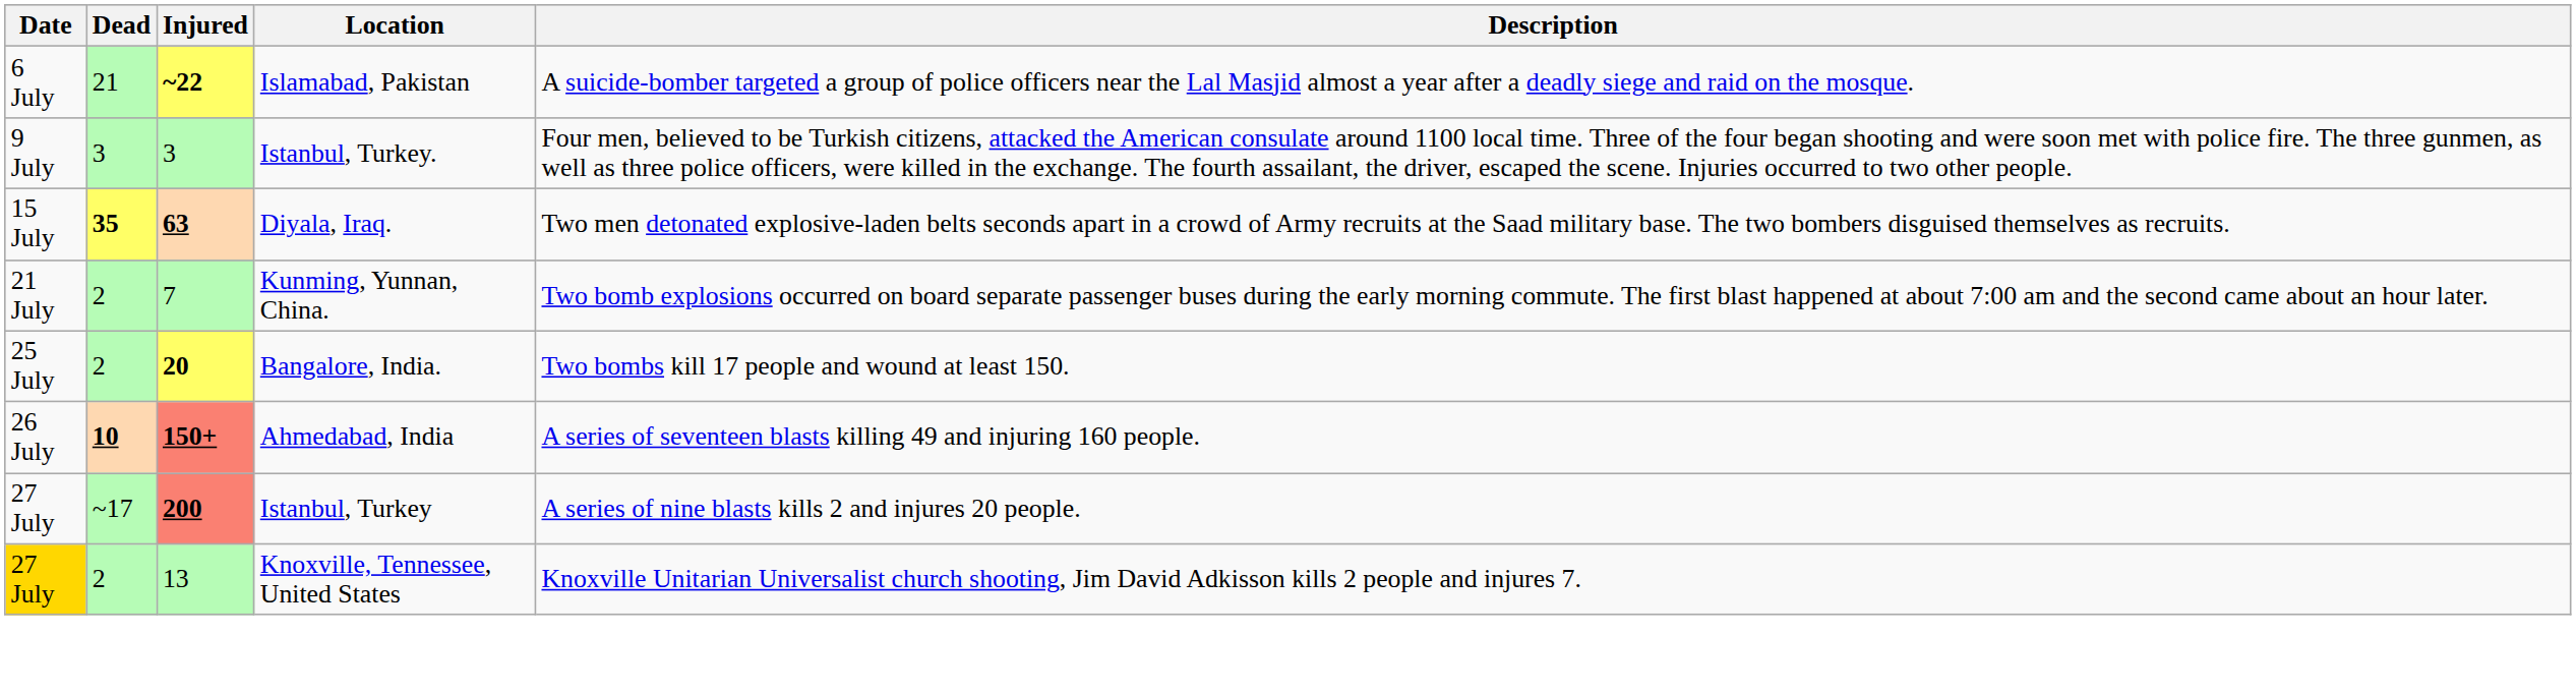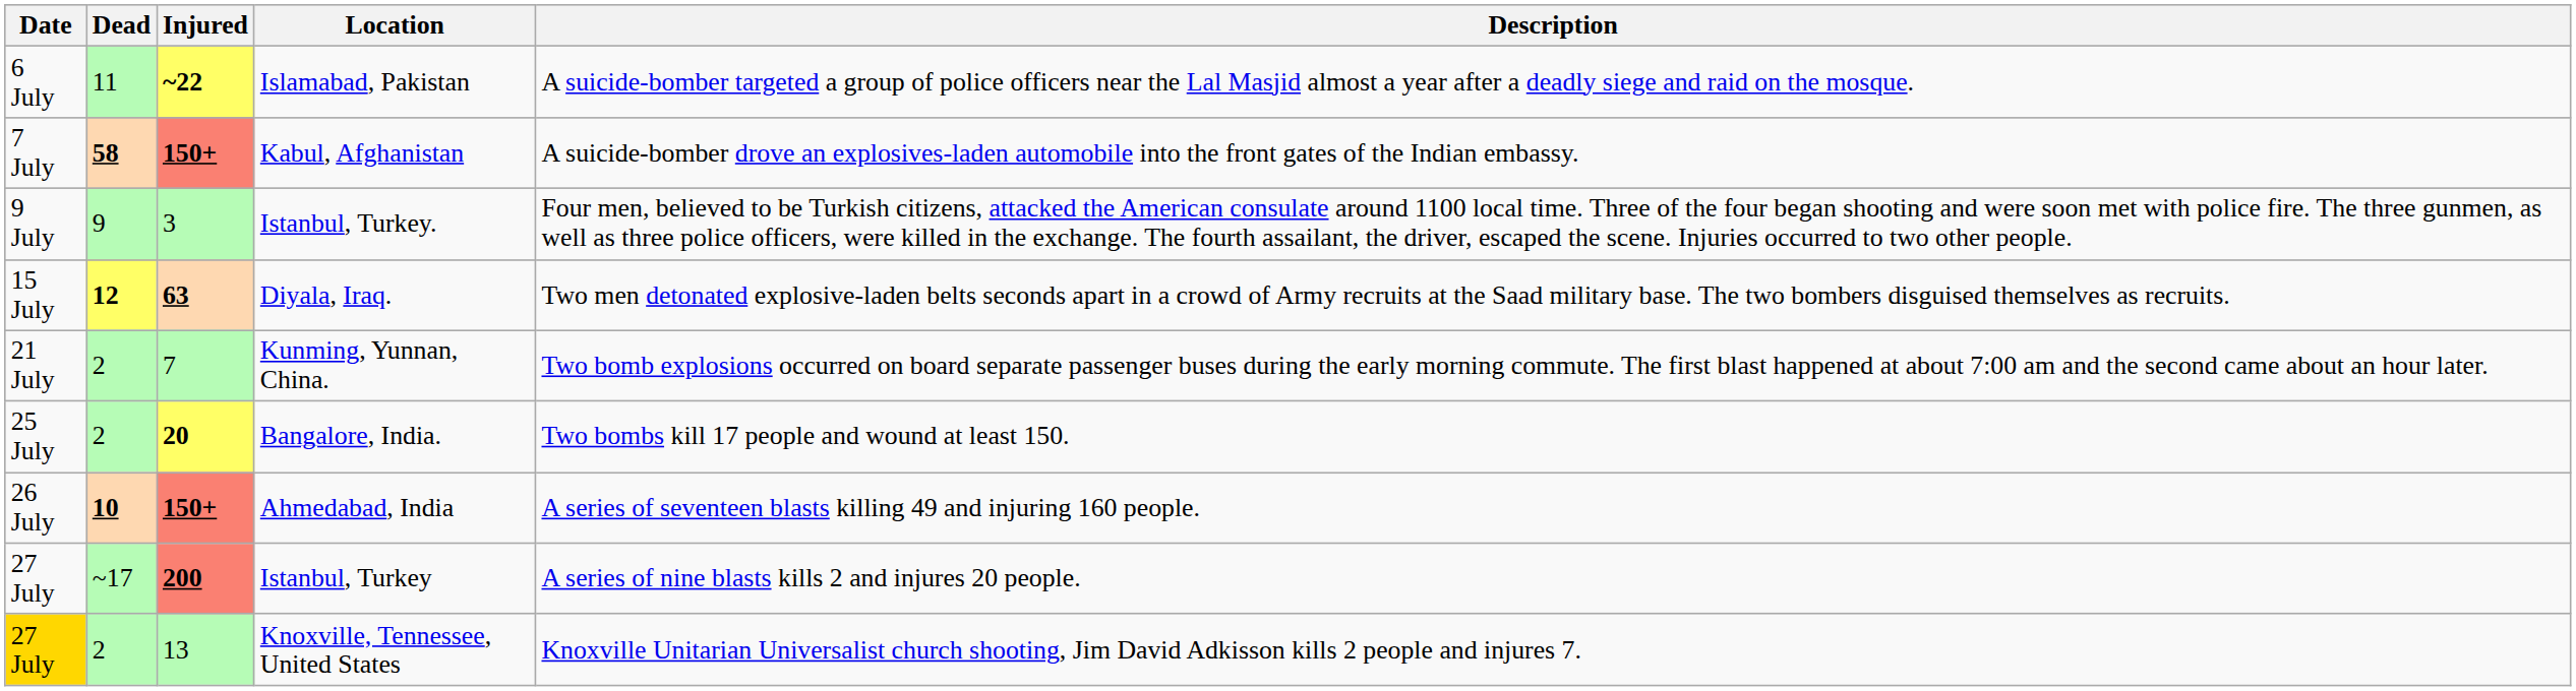Islamabad, Pakistan | Dead: 21 -> 11
+ row: 7 July | 58 | 150+ | Kabul, Afghanistan | A suicide-bomber drove an explosives-laden automobile into the front gates of the Indian embassy.
Istanbul, Turkey. | Dead: 3 -> 9
Diyala, Iraq. | Dead: 35 -> 12
